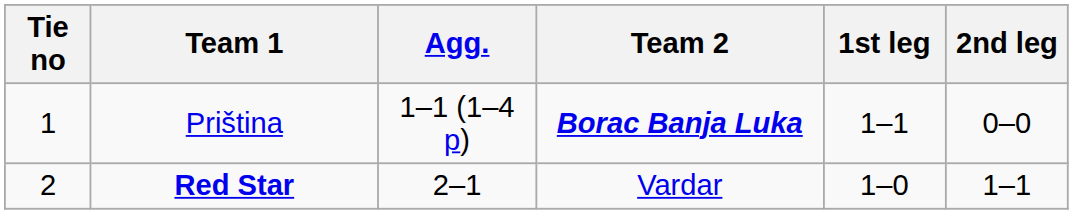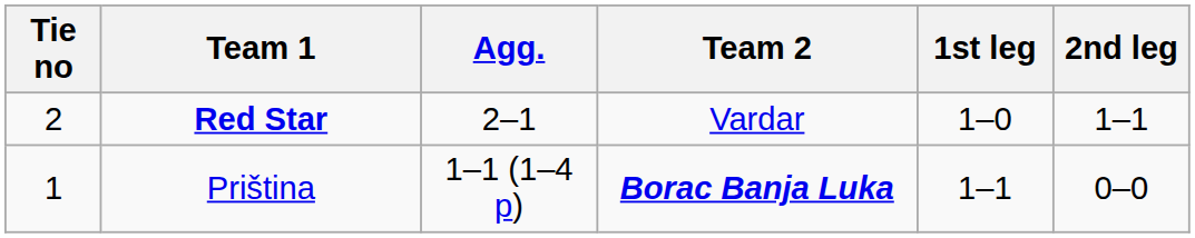rows swapped: Priština <-> Red Star
